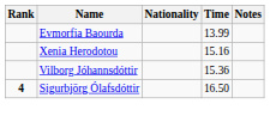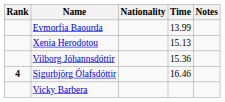Xenia Herodotou | Time: 15.16 -> 15.13
Sigurbjörg Ólafsdóttir | Time: 16.50 -> 16.46
+ row: Vicky Barbera
